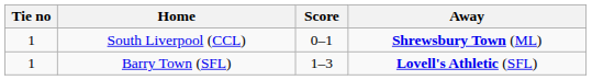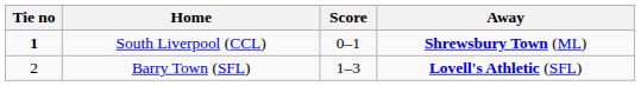South Liverpool (CCL) | Tie no: normal -> bold
Barry Town (SFL) | Tie no: 1 -> 2
